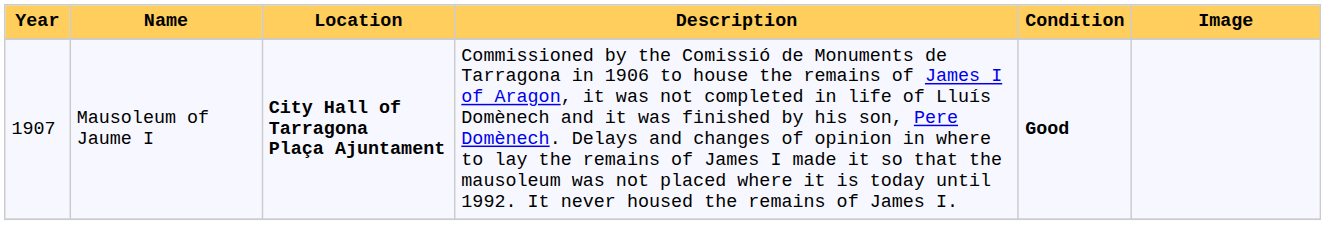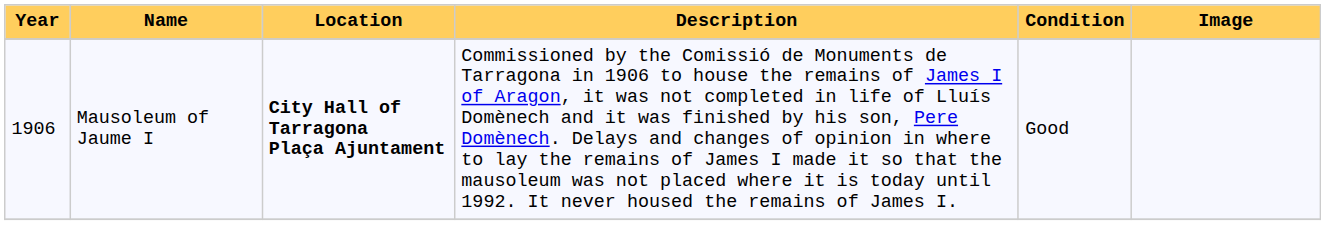Mausoleum of Jaume I | Year: 1907 -> 1906
Mausoleum of Jaume I | Condition: bold -> normal
